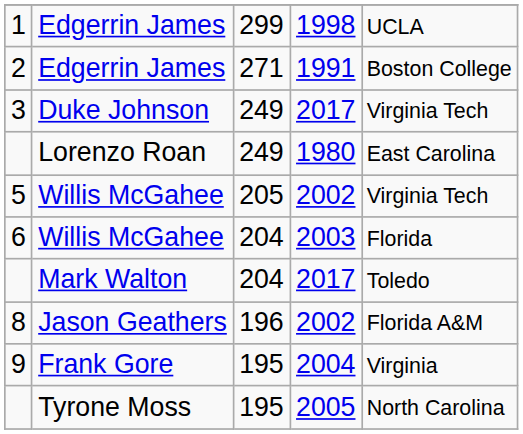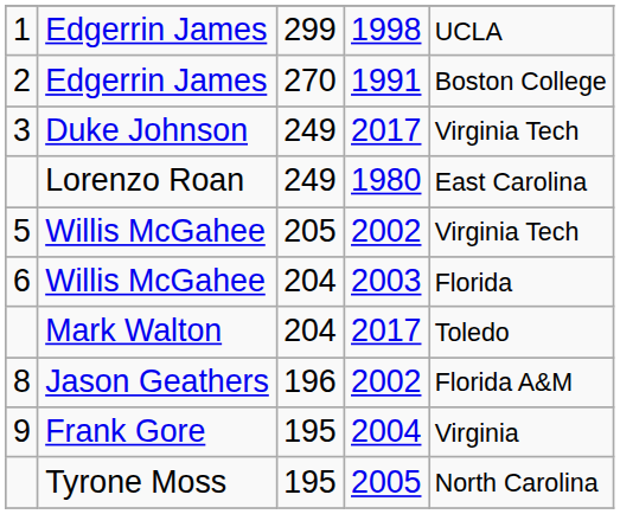2 | column 3: 271 -> 270
